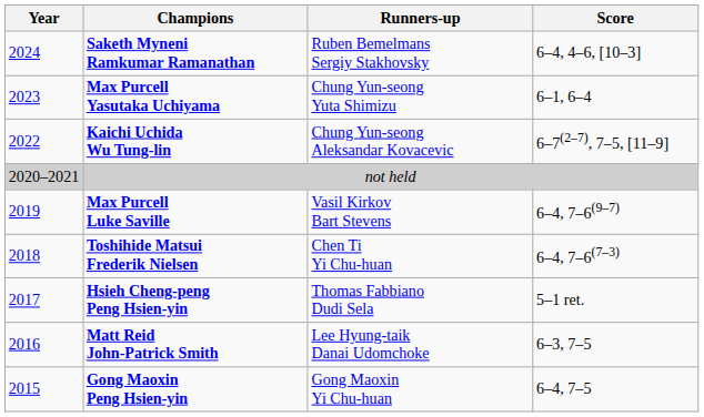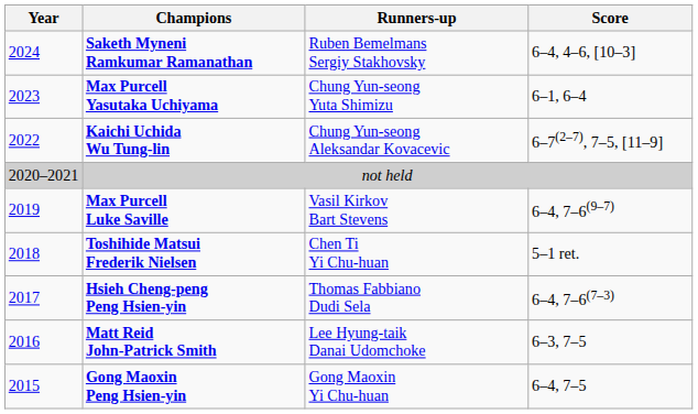Toshihide Matsui Frederik Nielsen | Score: 6–4, 7–6(7–3) -> 5–1 ret.
Hsieh Cheng-peng Peng Hsien-yin | Score: 5–1 ret. -> 6–4, 7–6(7–3)
